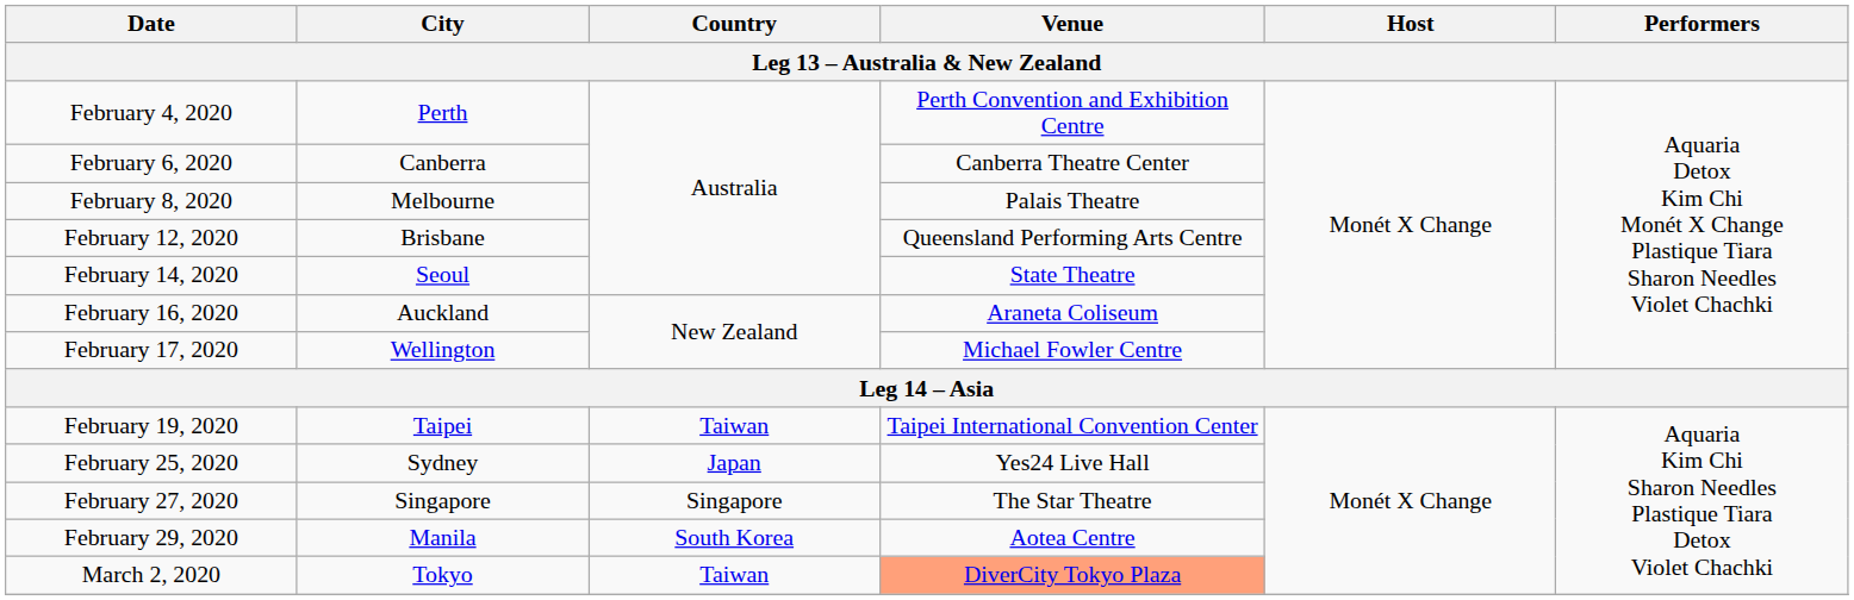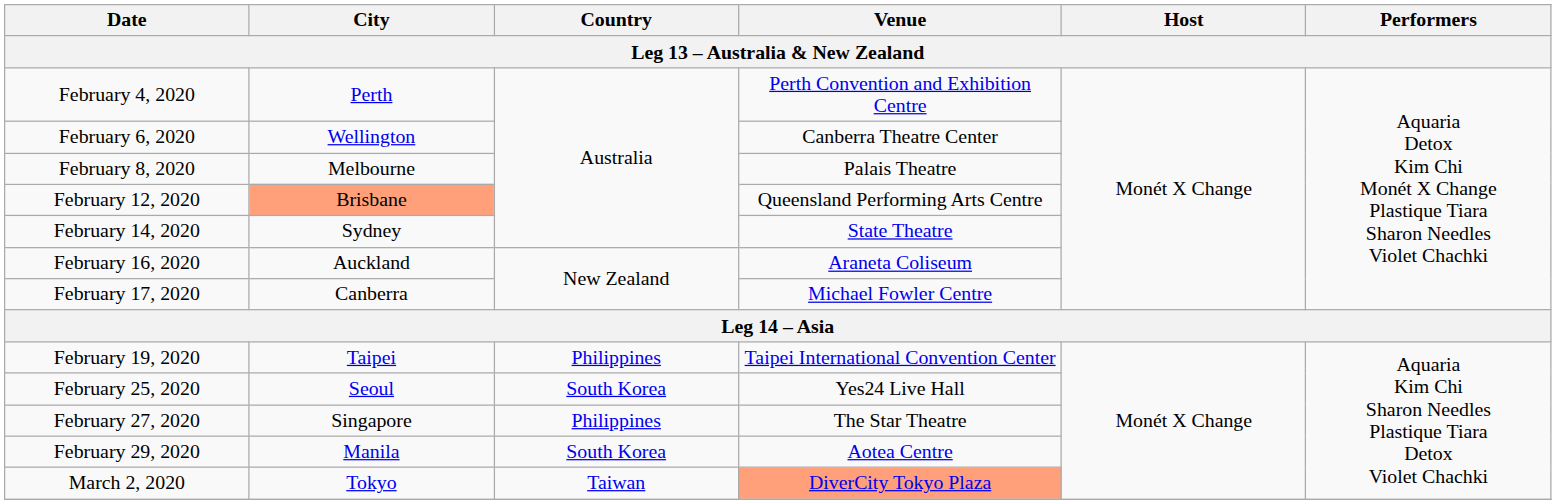February 6, 2020 | City: Canberra -> Wellington
February 12, 2020 | City: no background -> lightsalmon background
February 14, 2020 | City: Seoul -> Sydney
February 17, 2020 | City: Wellington -> Canberra
February 19, 2020 | Country: Taiwan -> Philippines
February 25, 2020 | City: Sydney -> Seoul
February 25, 2020 | Country: Japan -> South Korea
February 27, 2020 | Country: Singapore -> Philippines
